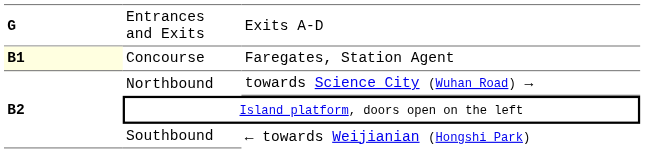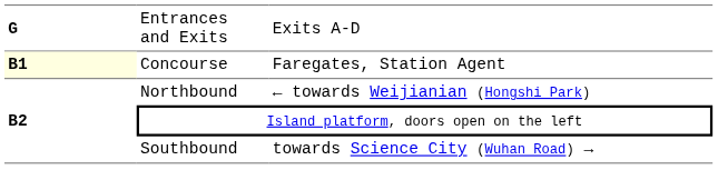Northbound | column 3: towards Science City (Wuhan Road) → -> ← towards Weijianian (Hongshi Park)
Southbound | column 3: ← towards Weijianian (Hongshi Park) -> towards Science City (Wuhan Road) →
